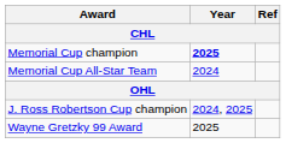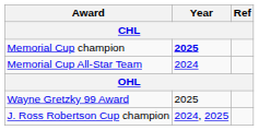rows swapped: J. Ross Robertson Cup champion <-> Wayne Gretzky 99 Award
